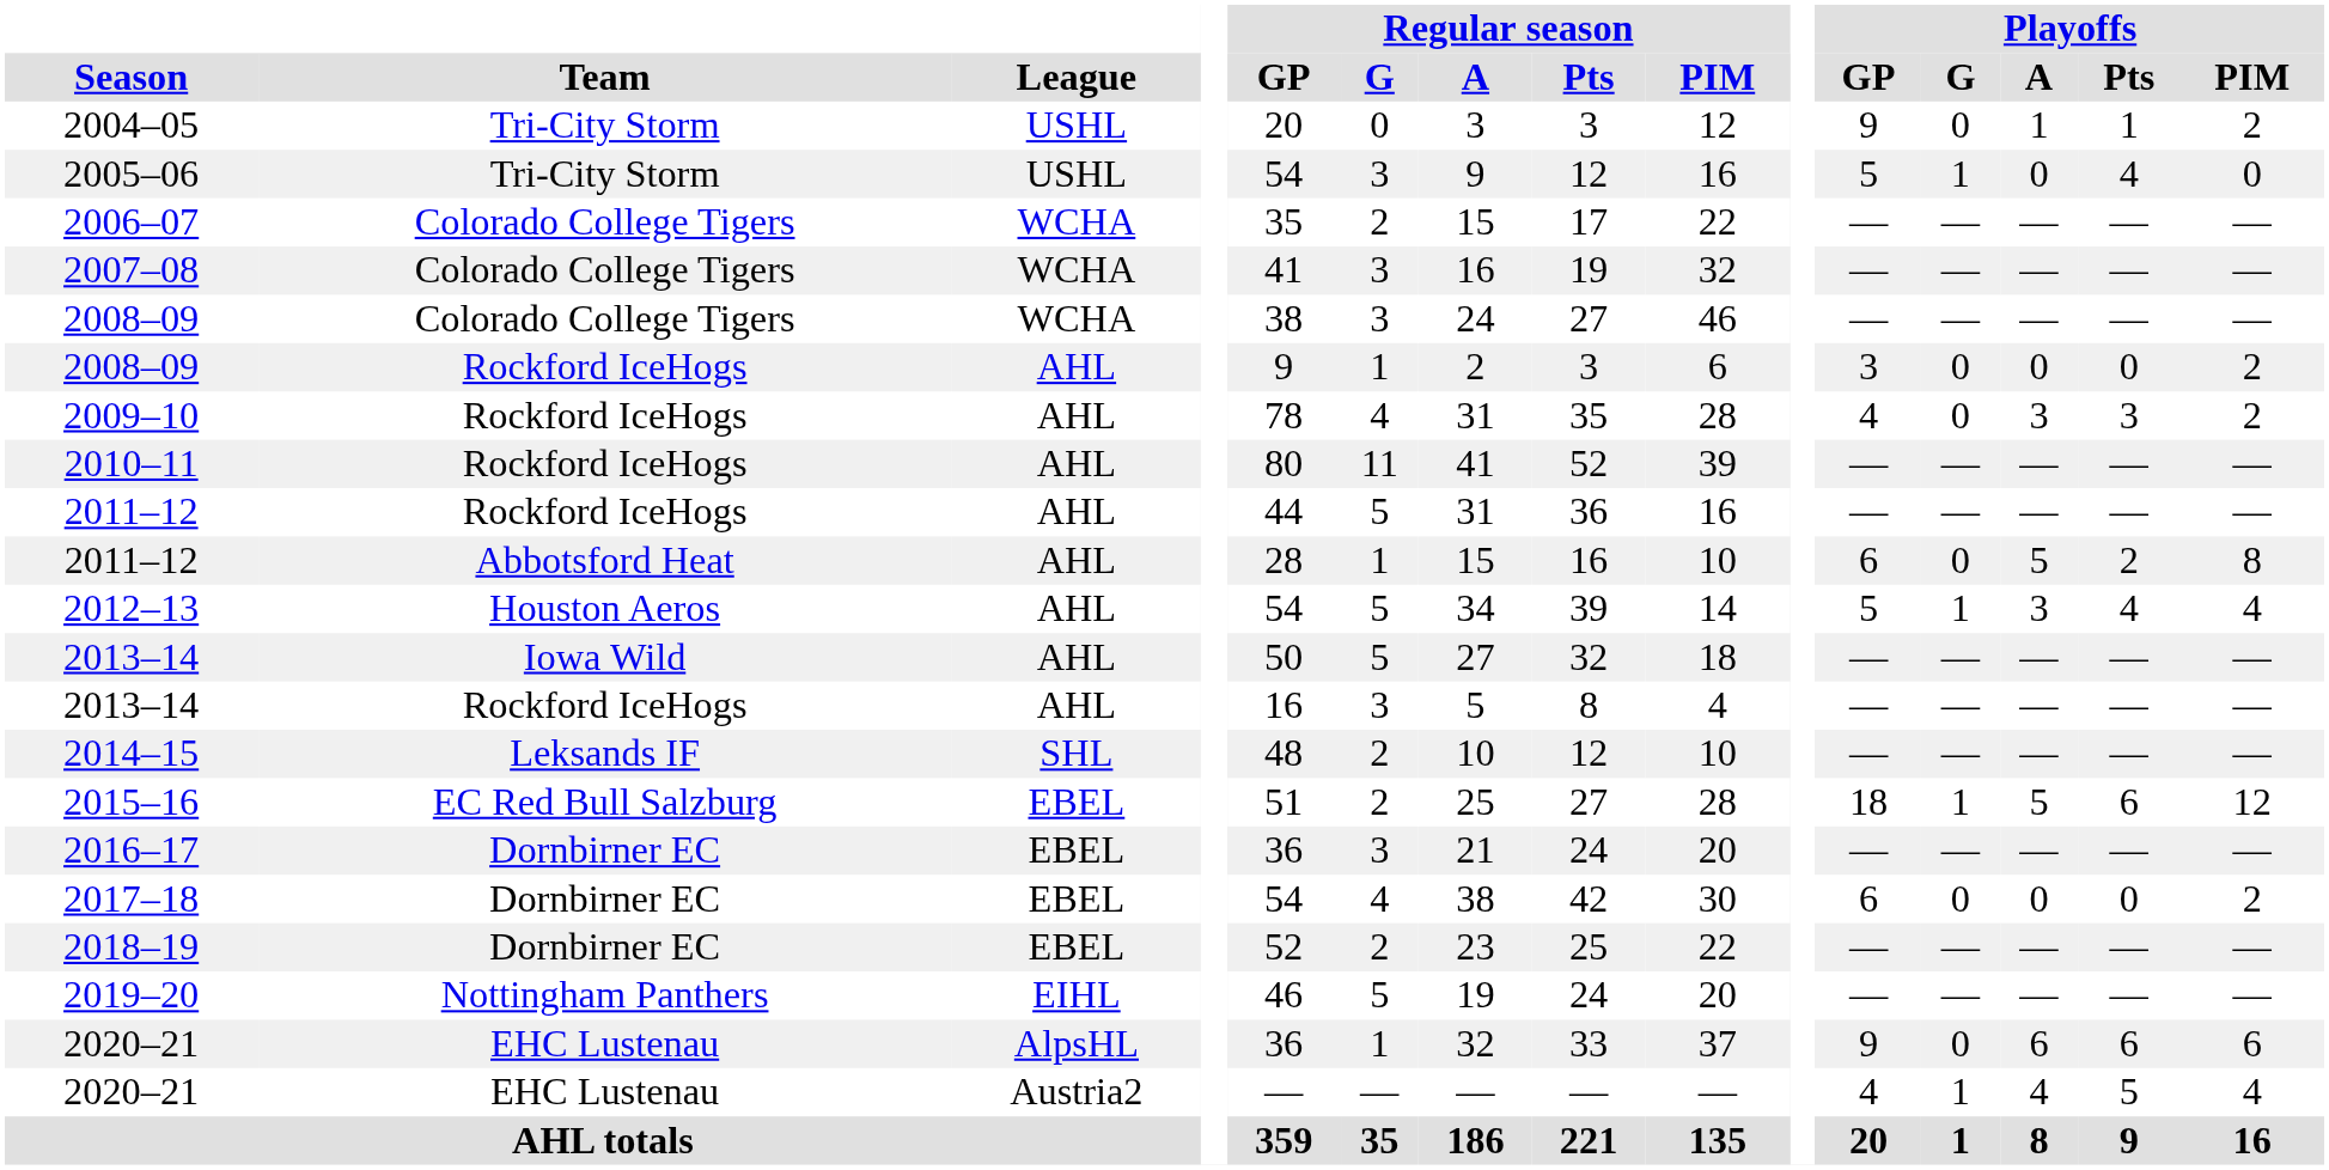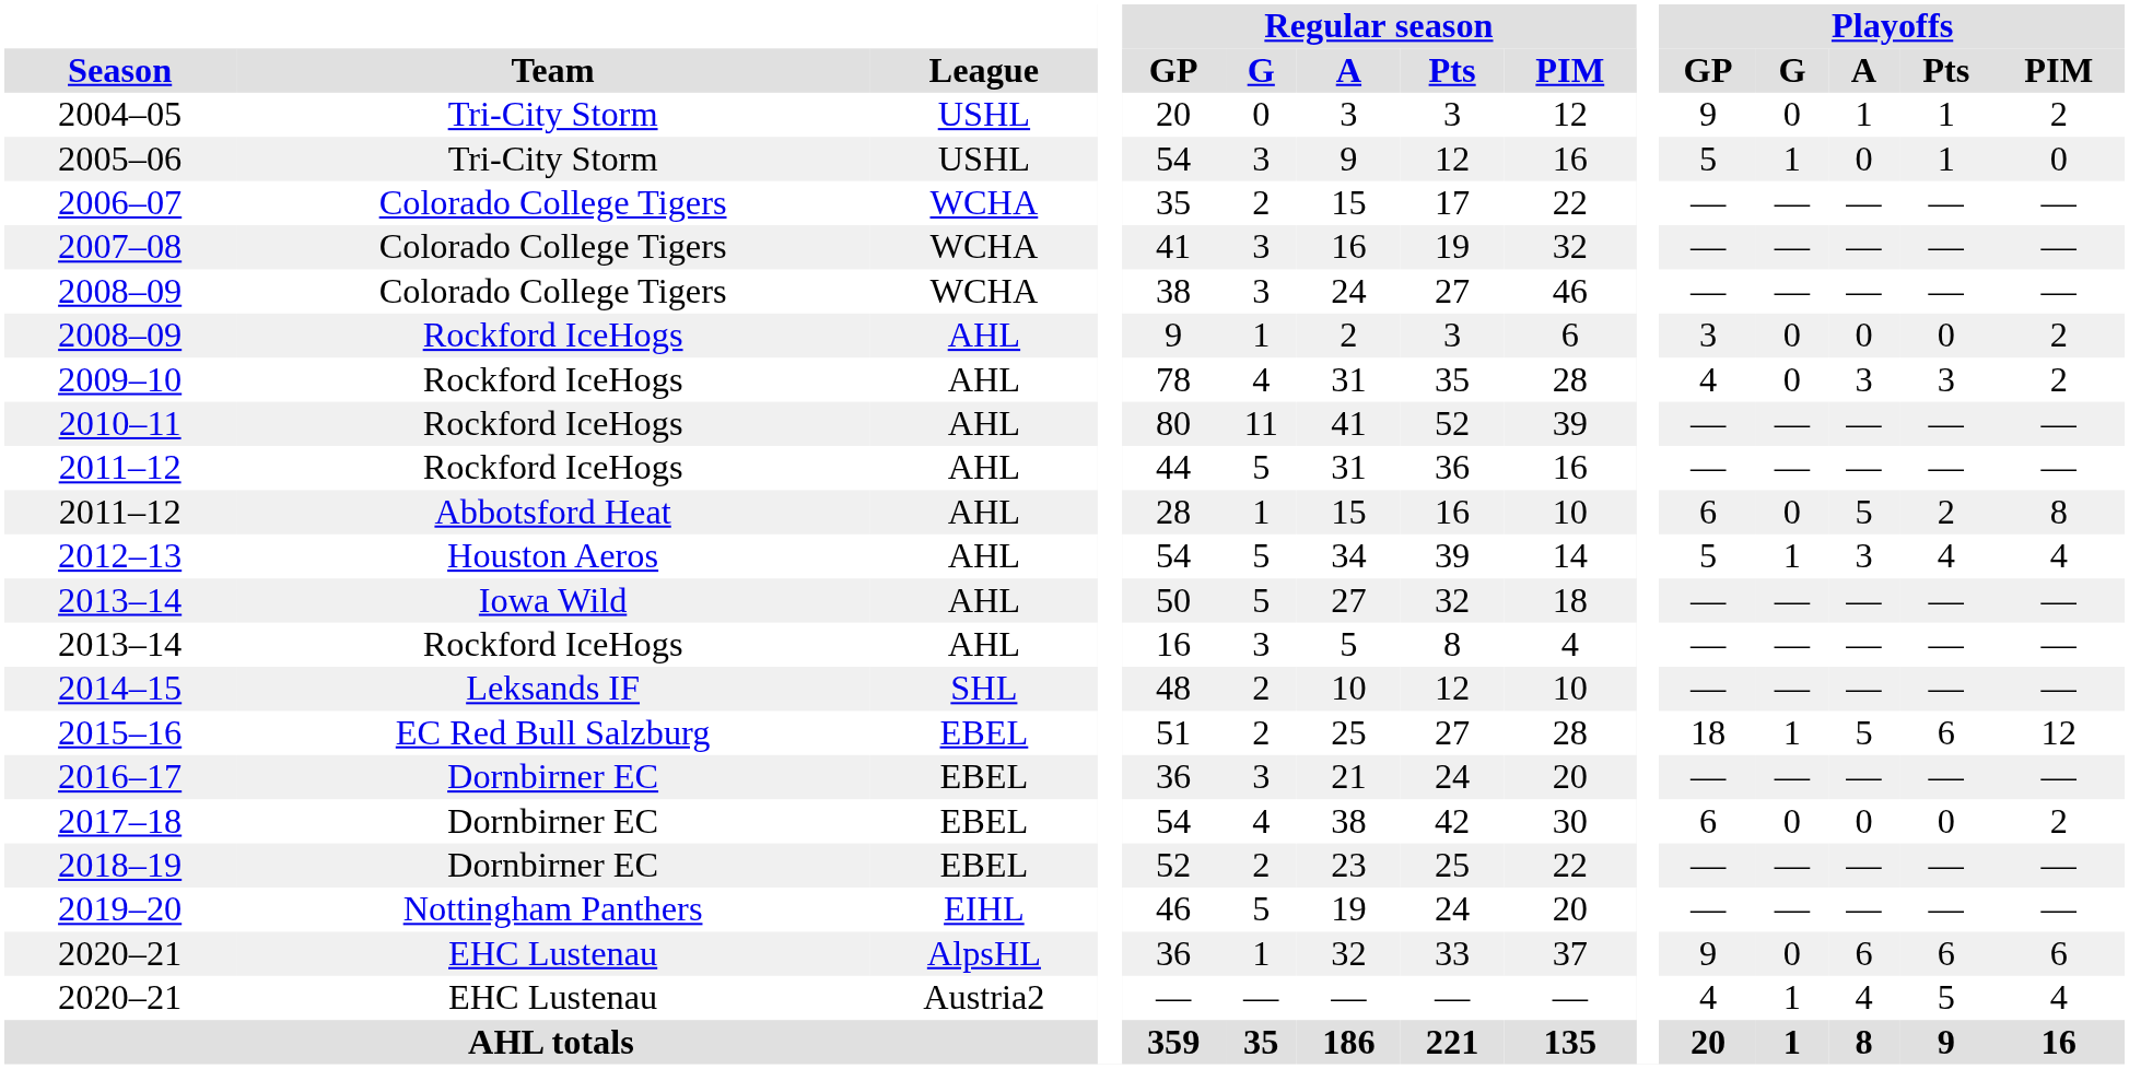2005–06 | Playoffs / Pts: 4 -> 1
